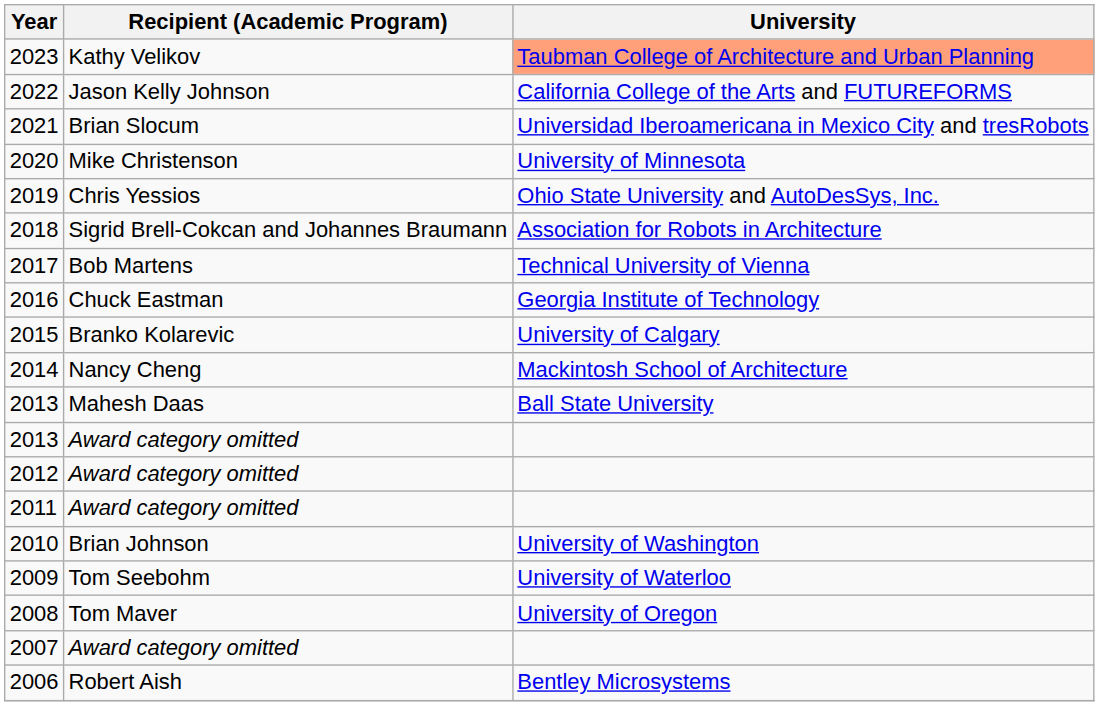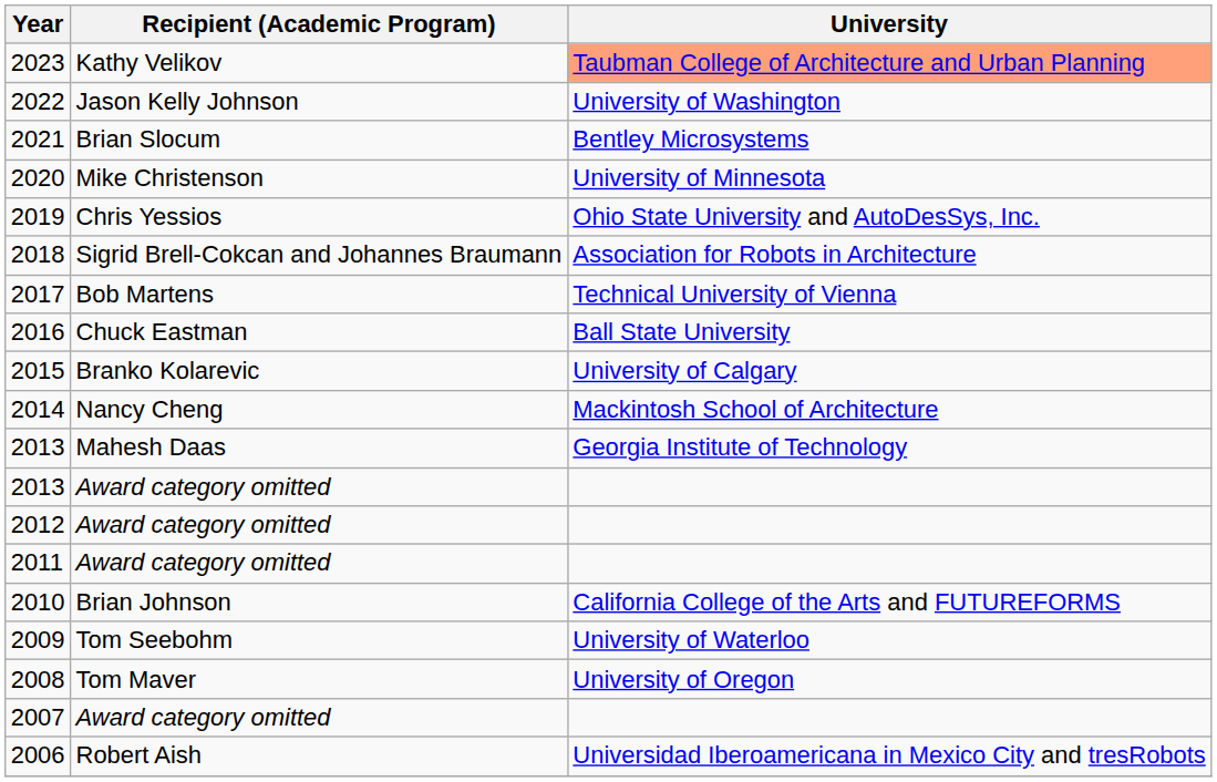2022 | University: California College of the Arts and FUTUREFORMS -> University of Washington
2021 | University: Universidad Iberoamericana in Mexico City and tresRobots -> Bentley Microsystems
2016 | University: Georgia Institute of Technology -> Ball State University
2013 / Mahesh Daas | University: Ball State University -> Georgia Institute of Technology
2010 | University: University of Washington -> California College of the Arts and FUTUREFORMS
2006 | University: Bentley Microsystems -> Universidad Iberoamericana in Mexico City and tresRobots
